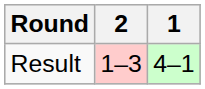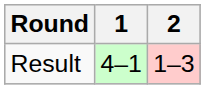columns swapped: 1 <-> 2
